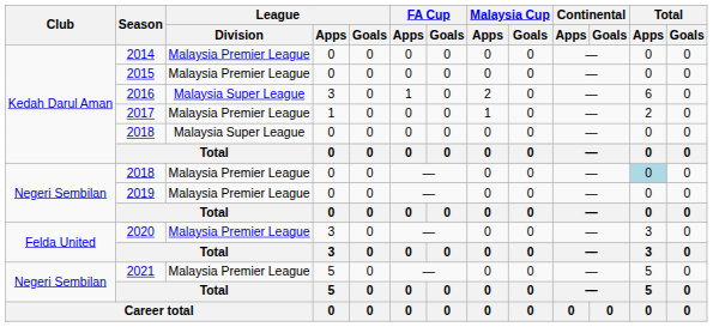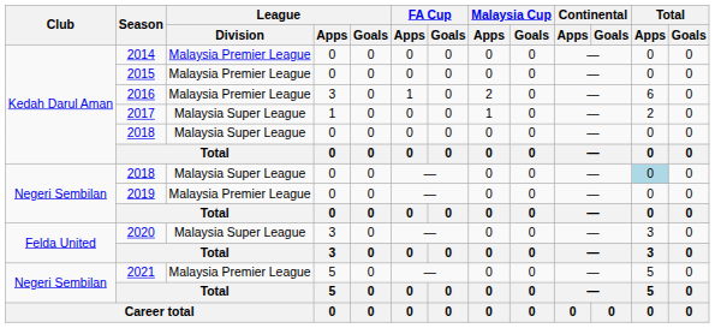2016 | League / Division: Malaysia Super League -> Malaysia Premier League
2017 | League / Division: Malaysia Premier League -> Malaysia Super League
Negeri Sembilan / 2018 | League / Division: Malaysia Premier League -> Malaysia Super League
2020 | League / Division: Malaysia Premier League -> Malaysia Super League
